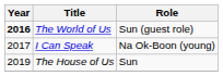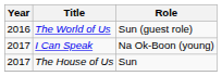The World of Us | Year: bold -> normal
The House of Us | Year: 2019 -> 2017
